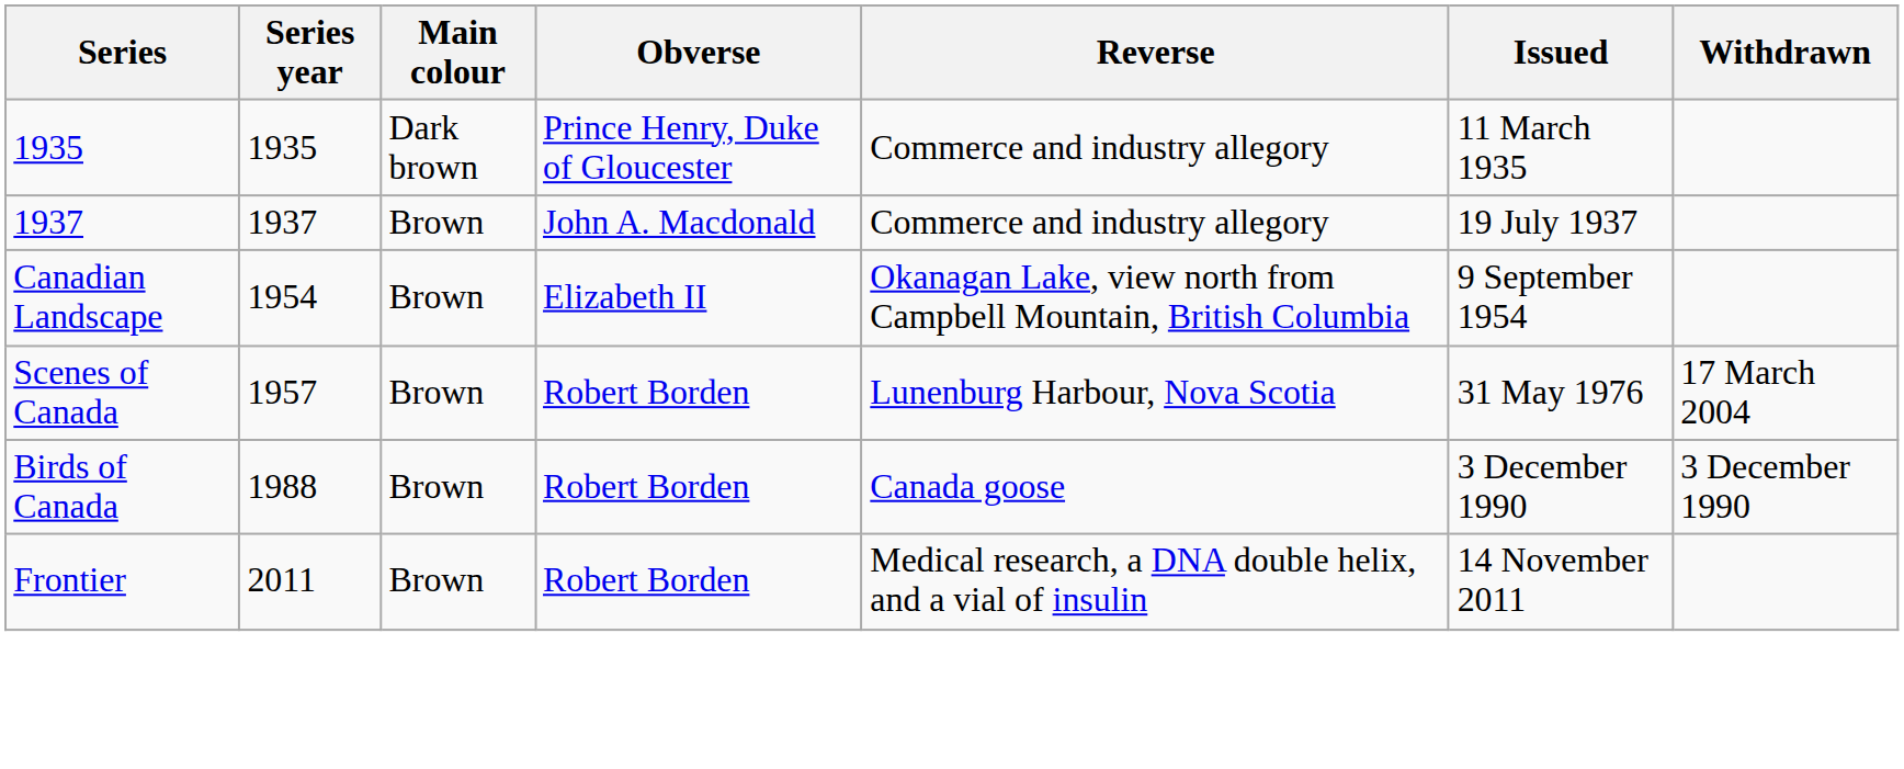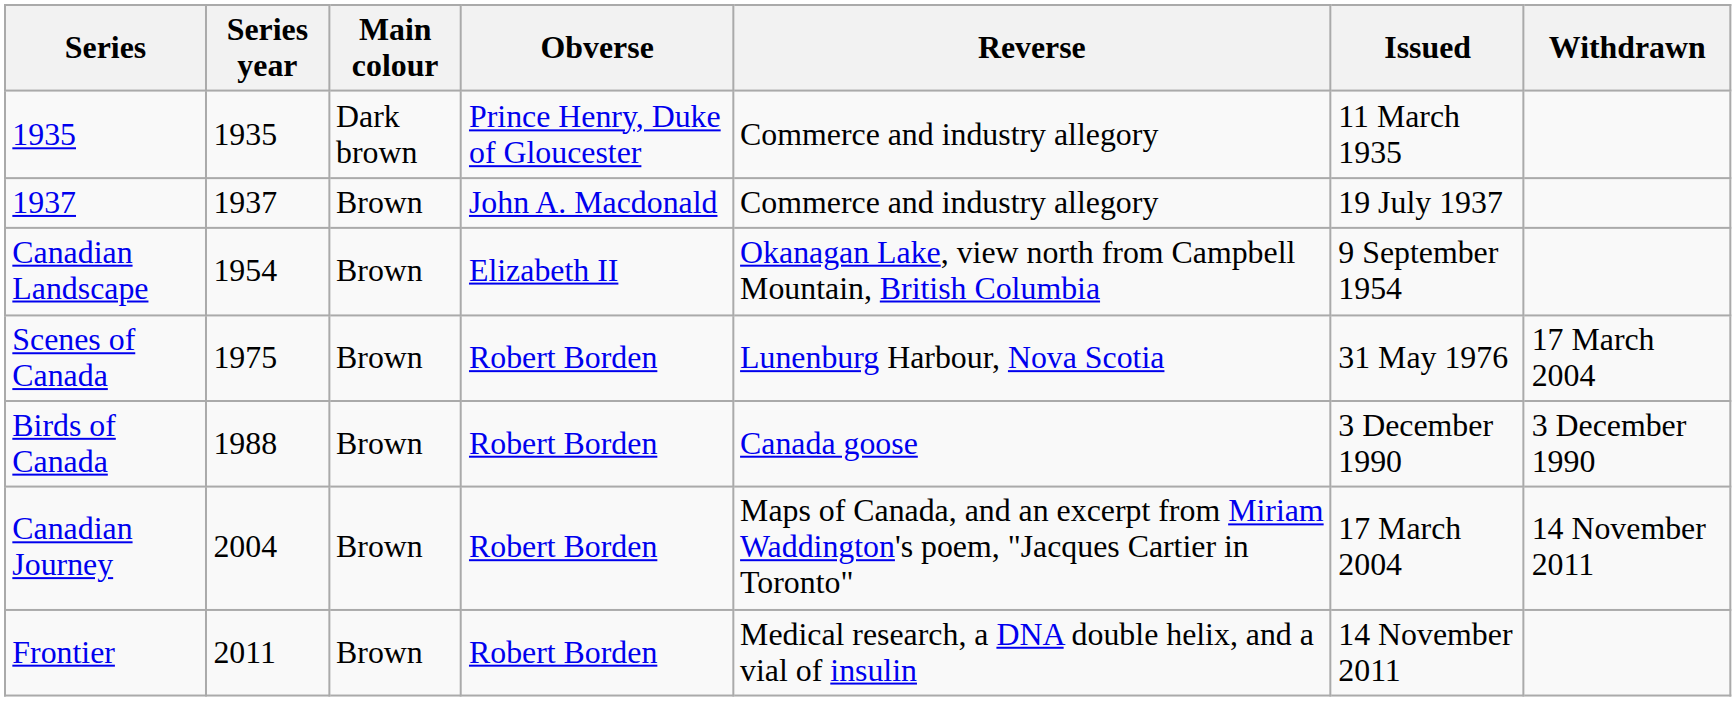Scenes of Canada | Series year: 1957 -> 1975
+ row: Canadian Journey | 2004 | Brown | Robert Borden | Maps of Canada, and an excerpt from Miriam Waddington's poem, "Jacques Cartier in Toronto" | 17 March 2004 | 14 November 2011
